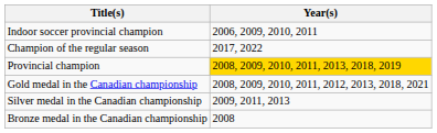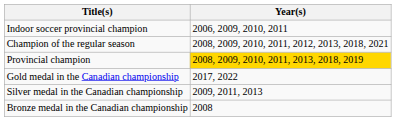Champion of the regular season | Year(s): 2017, 2022 -> 2008, 2009, 2010, 2011, 2012, 2013, 2018, 2021
Gold medal in the Canadian championship | Year(s): 2008, 2009, 2010, 2011, 2012, 2013, 2018, 2021 -> 2017, 2022
